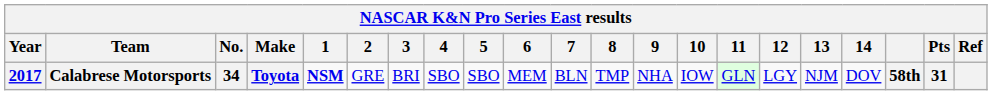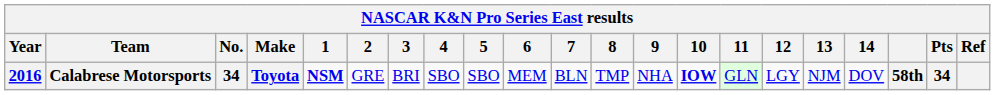Calabrese Motorsports | Year: 2017 -> 2016
Calabrese Motorsports | 10: normal -> bold
Calabrese Motorsports | Pts: 31 -> 34
